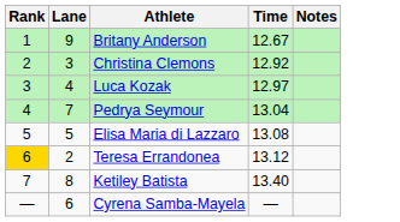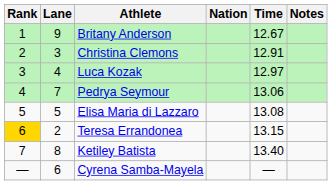+ column: Nation
Christina Clemons | Time: 12.92 -> 12.91
Pedrya Seymour | Time: 13.04 -> 13.06
Teresa Errandonea | Time: 13.12 -> 13.15
